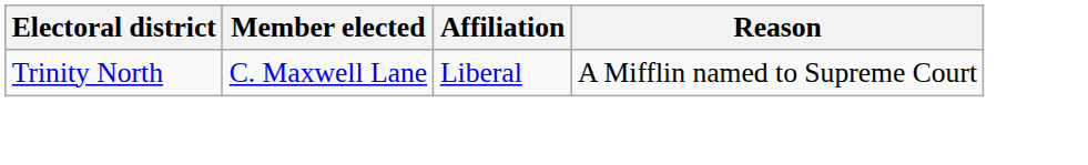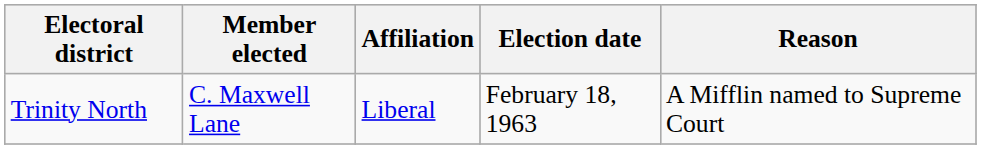+ column: Election date | February 18, 1963
